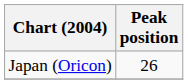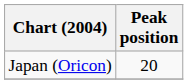Japan (Oricon) | Peak position: 26 -> 20
